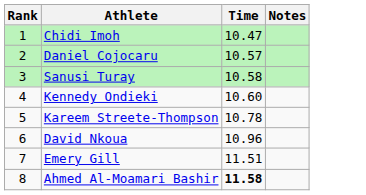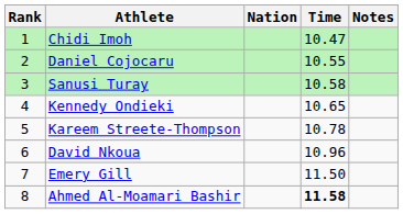+ column: Nation
Daniel Cojocaru | Time: 10.57 -> 10.55
Kennedy Ondieki | Time: 10.60 -> 10.65
Emery Gill | Time: 11.51 -> 11.50
